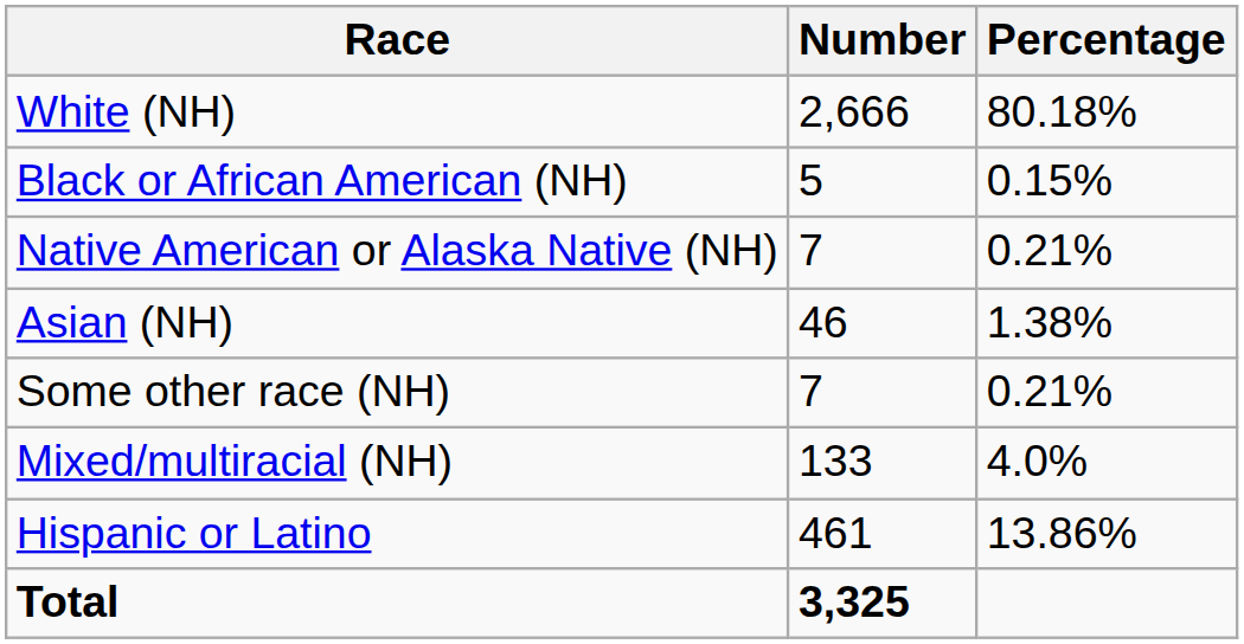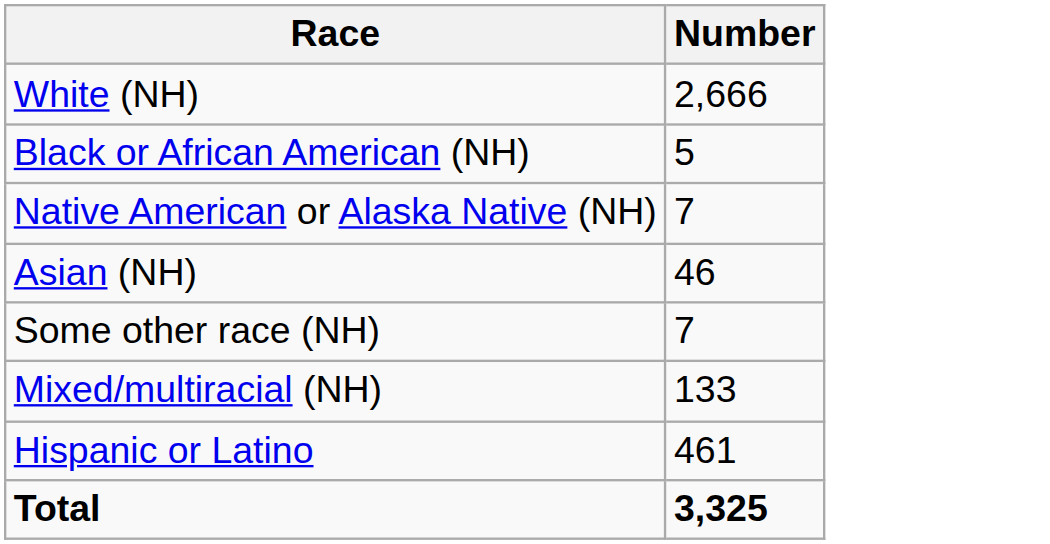- column: Percentage | 80.18% | 0.15% | 0.21% | 1.38% | 0.21% | 4.0% | 13.86%
